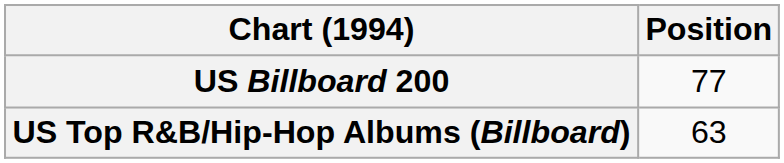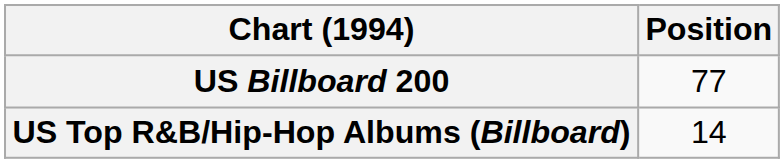US Top R&B/Hip-Hop Albums (Billboard) | Position: 63 -> 14
